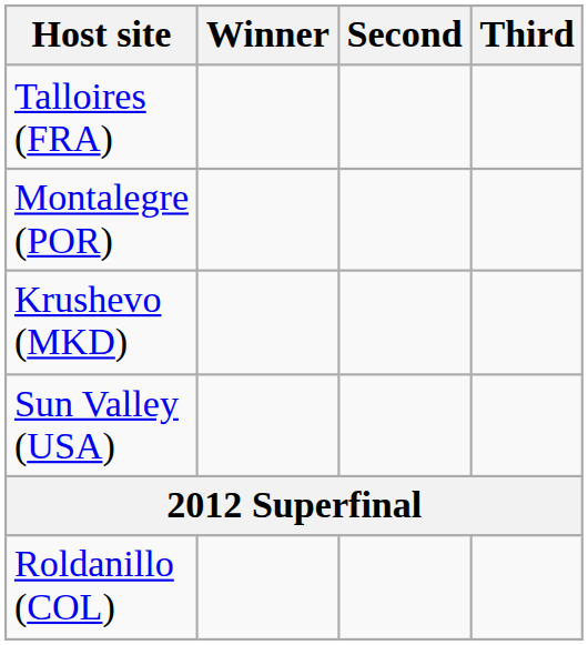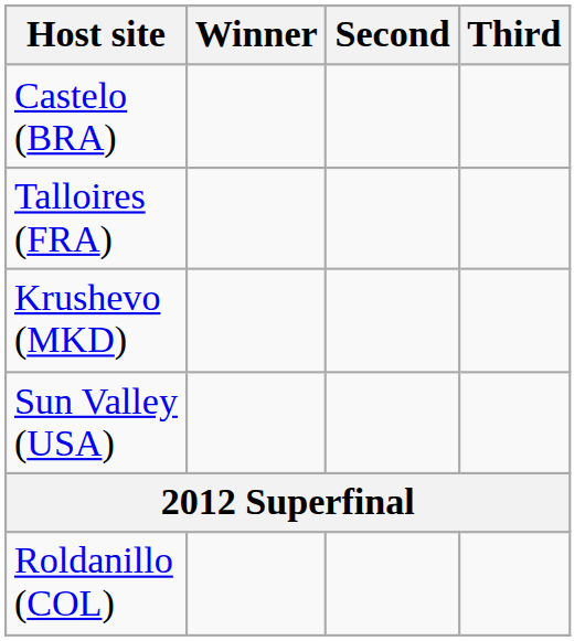+ row: Castelo (BRA)
- row: Montalegre (POR)
